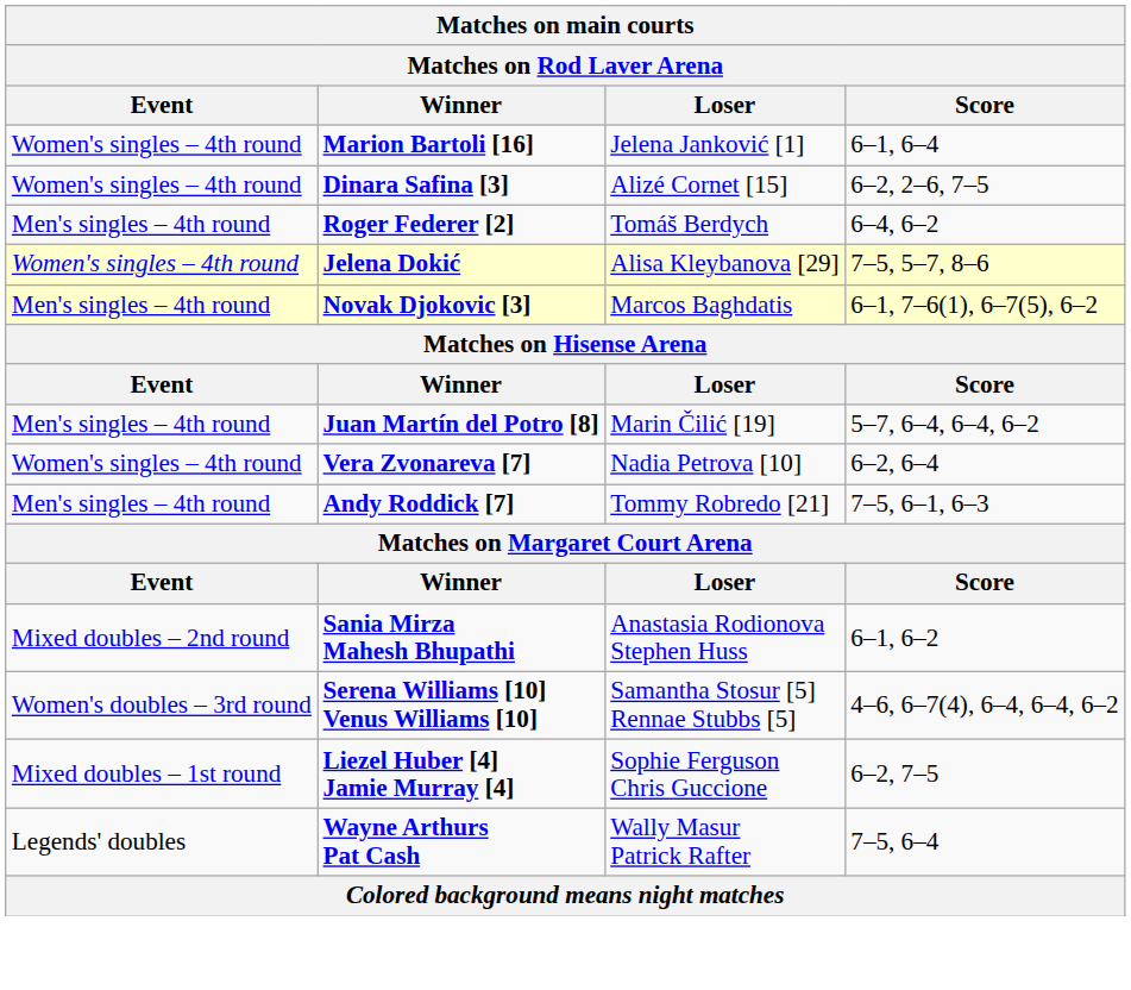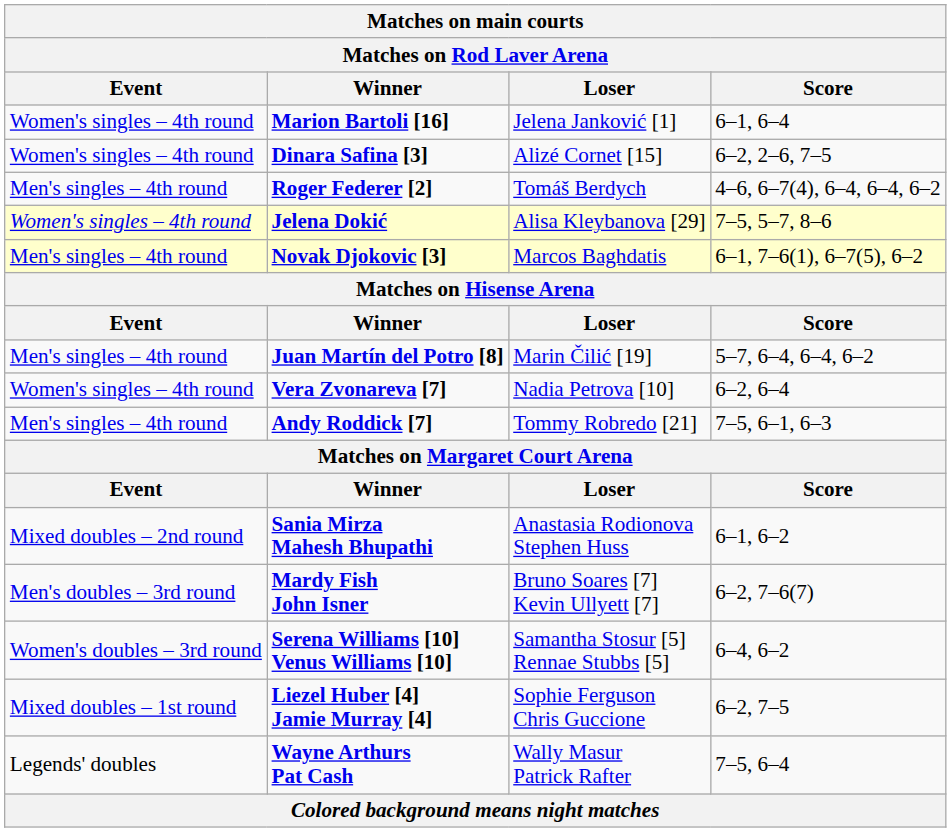Roger Federer [2] | Score: 6–4, 6–2 -> 4–6, 6–7(4), 6–4, 6–4, 6–2
+ row: Men's doubles – 3rd round | Mardy Fish John Isner | Bruno Soares [7] Kevin Ullyett [7] | 6–2, 7–6(7)
Serena Williams [10] Venus Williams [10] | Score: 4–6, 6–7(4), 6–4, 6–4, 6–2 -> 6–4, 6–2
